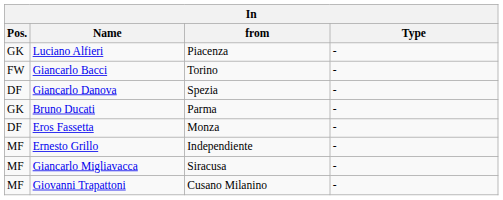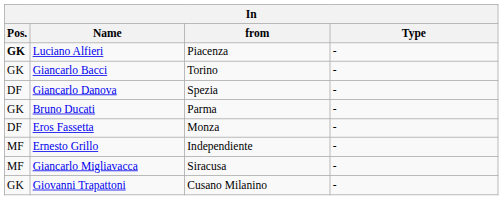Luciano Alfieri | Pos.: normal -> bold
Giancarlo Bacci | Pos.: FW -> GK
Giovanni Trapattoni | Pos.: MF -> GK
